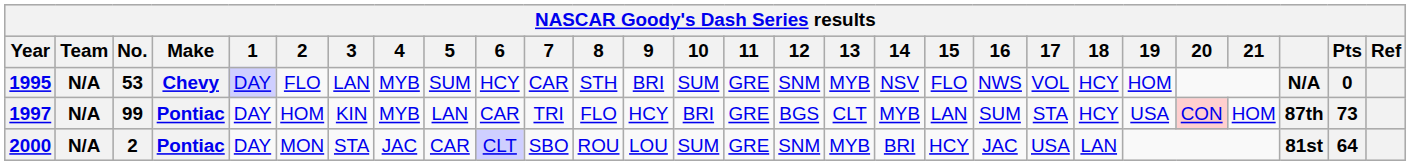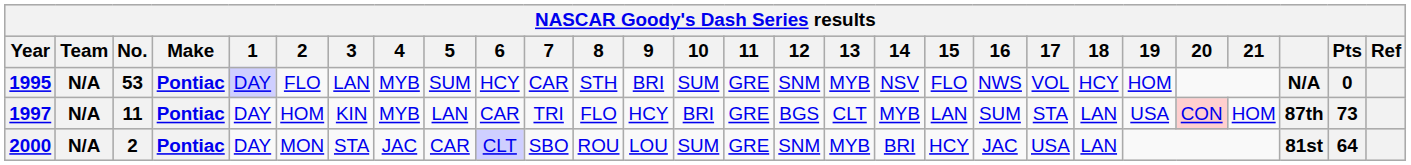1995 | Make: Chevy -> Pontiac
1997 | No.: 99 -> 11
1997 | 18: HCY -> LAN
